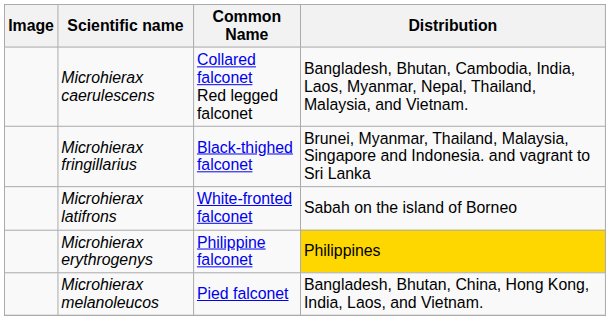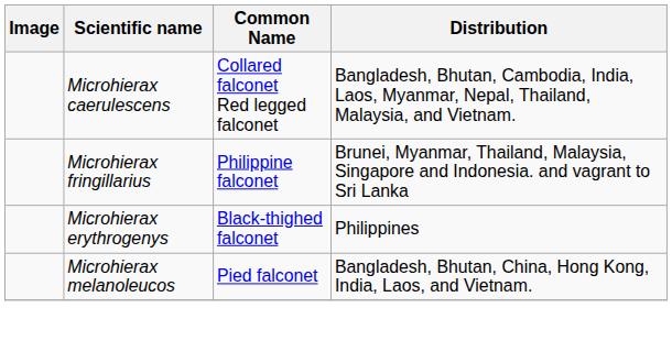Microhierax fringillarius | Common Name: Black-thighed falconet -> Philippine falconet
- row: Microhierax latifrons | White-fronted falconet | Sabah on the island of Borneo
Microhierax erythrogenys | Common Name: Philippine falconet -> Black-thighed falconet
Microhierax erythrogenys | Distribution: gold background -> no background
